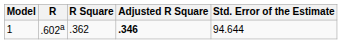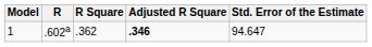1 | Std. Error of the Estimate: 94.644 -> 94.647
